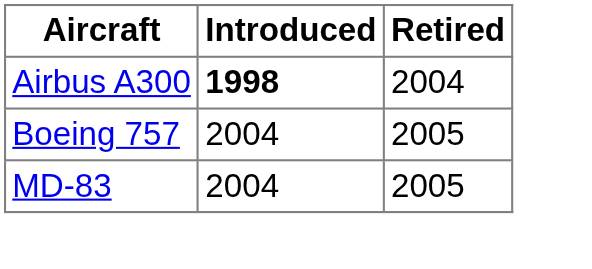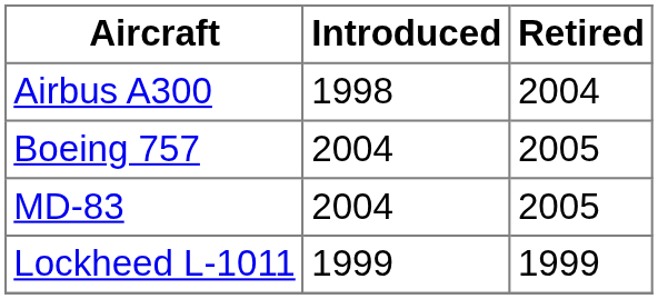Airbus A300 | Introduced: bold -> normal
+ row: Lockheed L-1011 | 1999 | 1999
